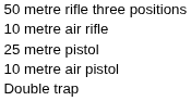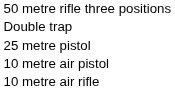rows swapped: 10 metre air rifle <-> Double trap
